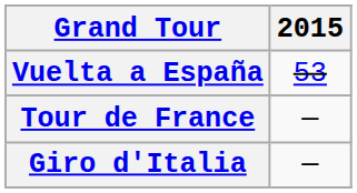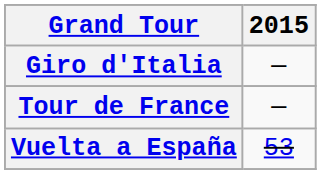rows swapped: Giro d'Italia <-> Vuelta a España
